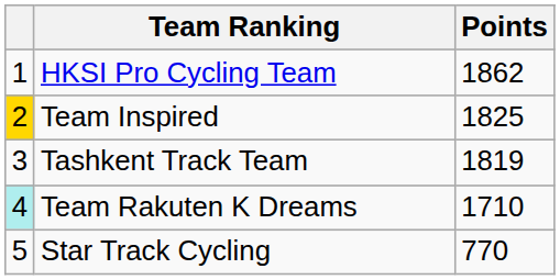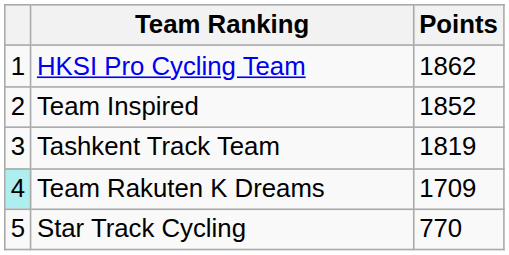Team Inspired | column 1: gold background -> no background
Team Inspired | Points: 1825 -> 1852
Team Rakuten K Dreams | Points: 1710 -> 1709
